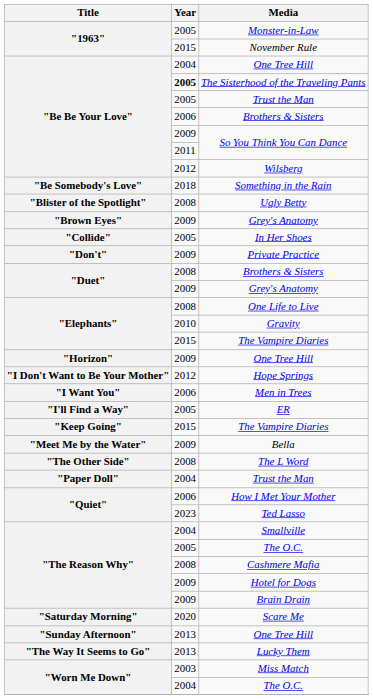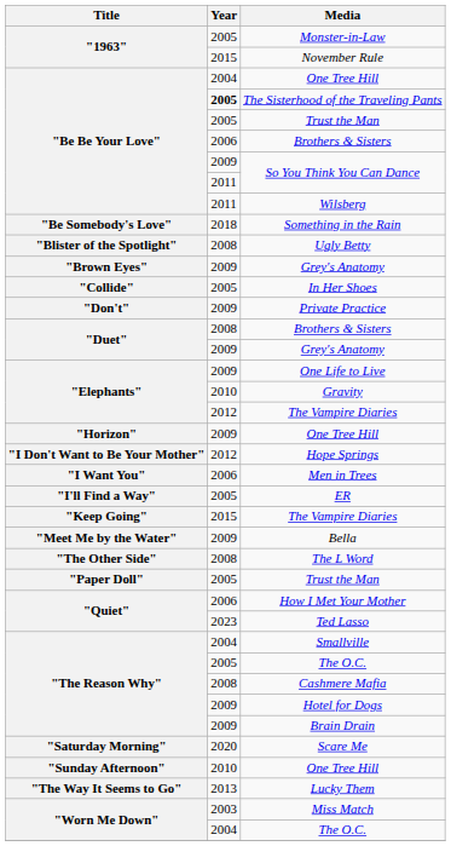Wilsberg | Year: 2012 -> 2011
One Life to Live | Year: 2008 -> 2009
"Elephants" / The Vampire Diaries | Year: 2015 -> 2012
"Paper Doll" / Trust the Man | Year: 2004 -> 2005
"Sunday Afternoon" / One Tree Hill | Year: 2013 -> 2010
